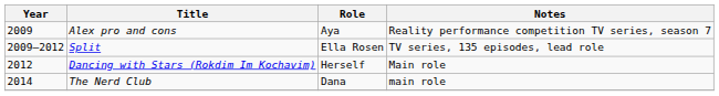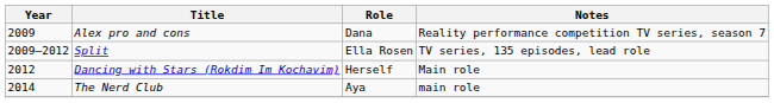Alex pro and cons | Role: Aya -> Dana
The Nerd Club | Role: Dana -> Aya
